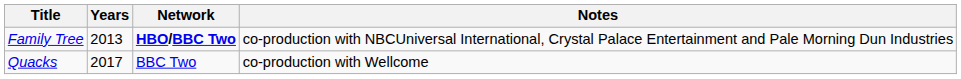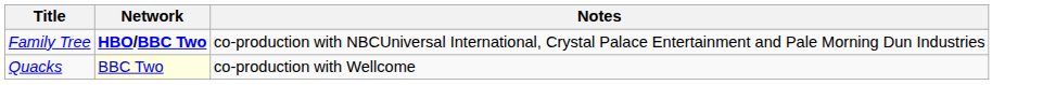- column: Years | 2013 | 2017
Quacks | Network: no background -> lightyellow background
